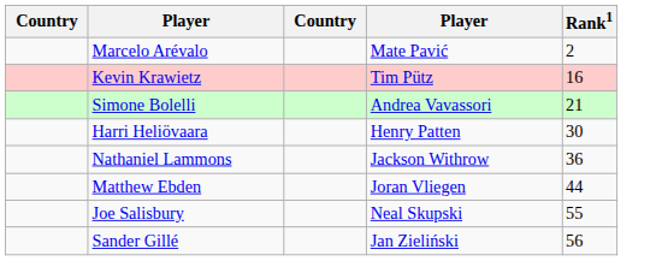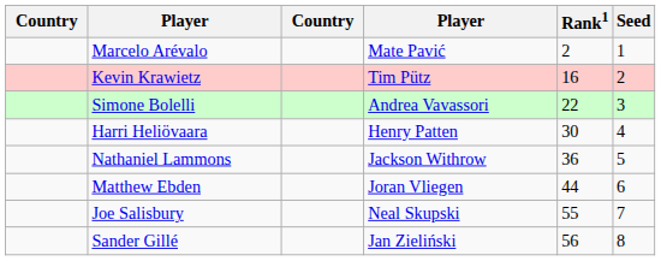+ column: Seed | 1 | 2 | 3 | 4 | 5 | 6 | 7 | 8
Simone Bolelli | Rank1: 21 -> 22
